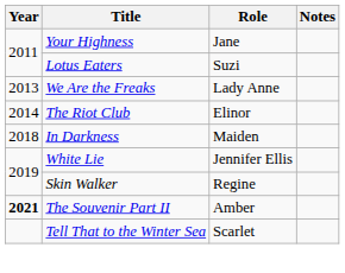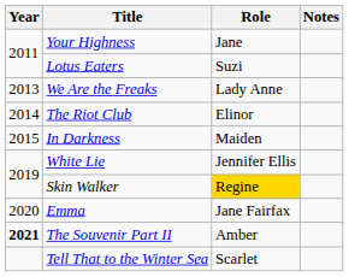In Darkness | Year: 2018 -> 2015
Skin Walker | Role: no background -> gold background
+ row: 2020 | Emma | Jane Fairfax
